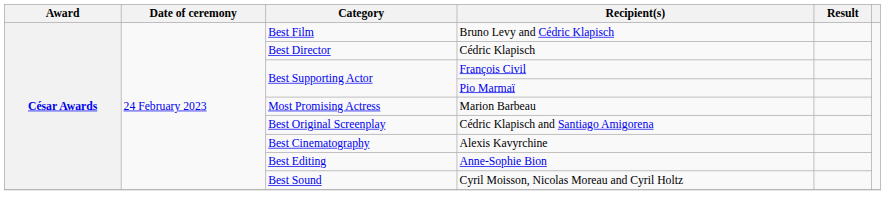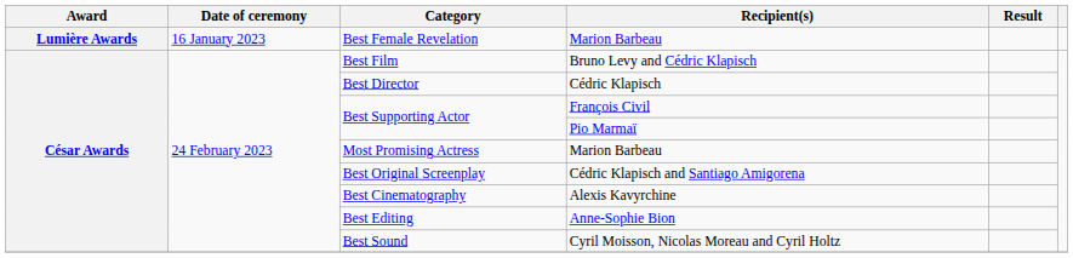+ row: Lumière Awards | 16 January 2023 | Best Female Revelation | Marion Barbeau
